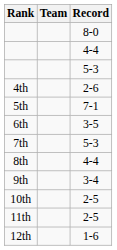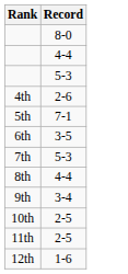- column: Team
